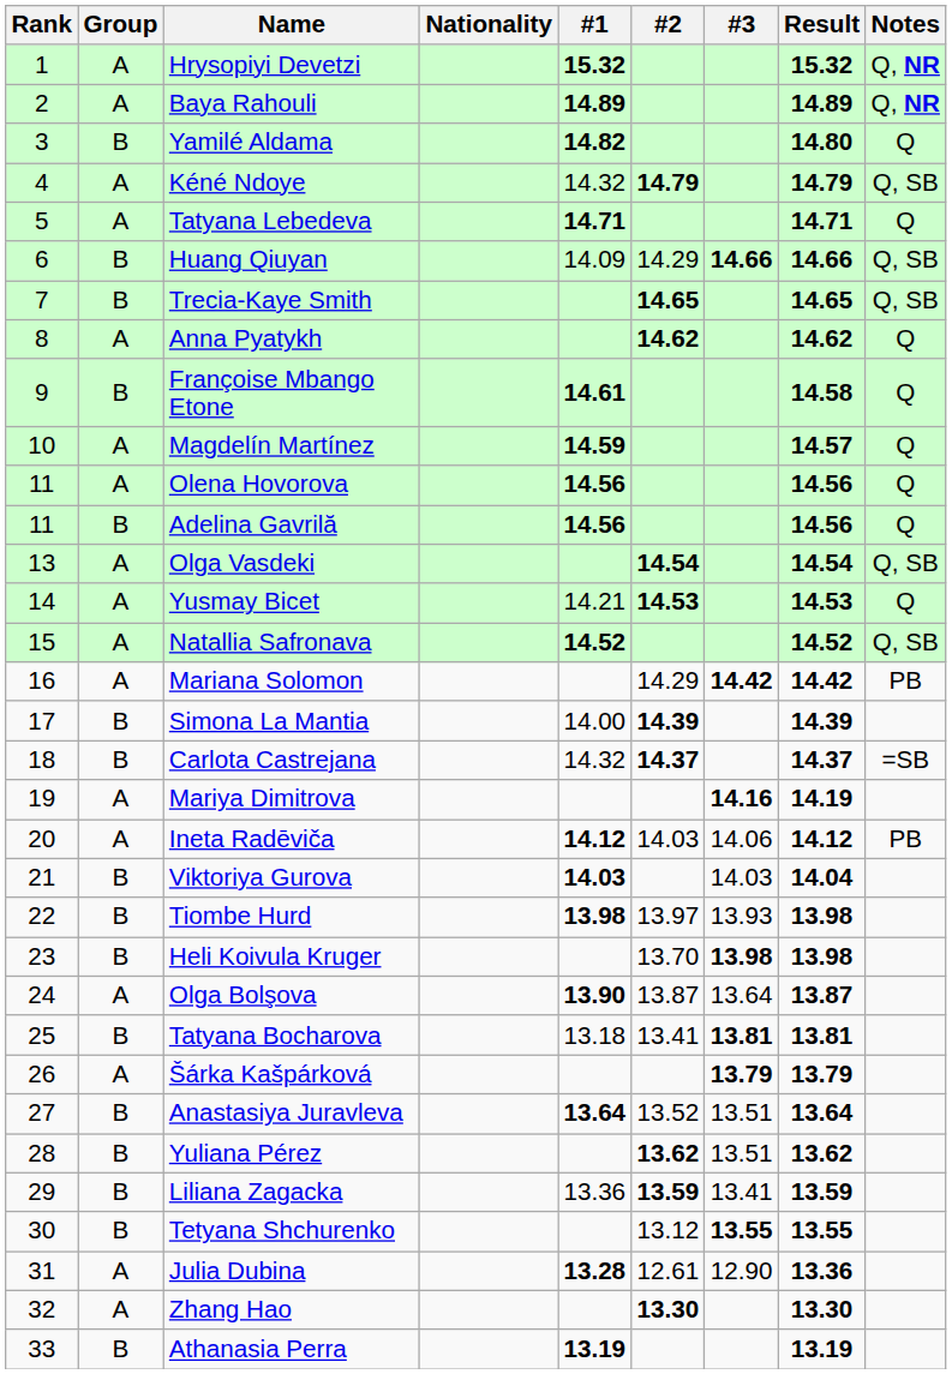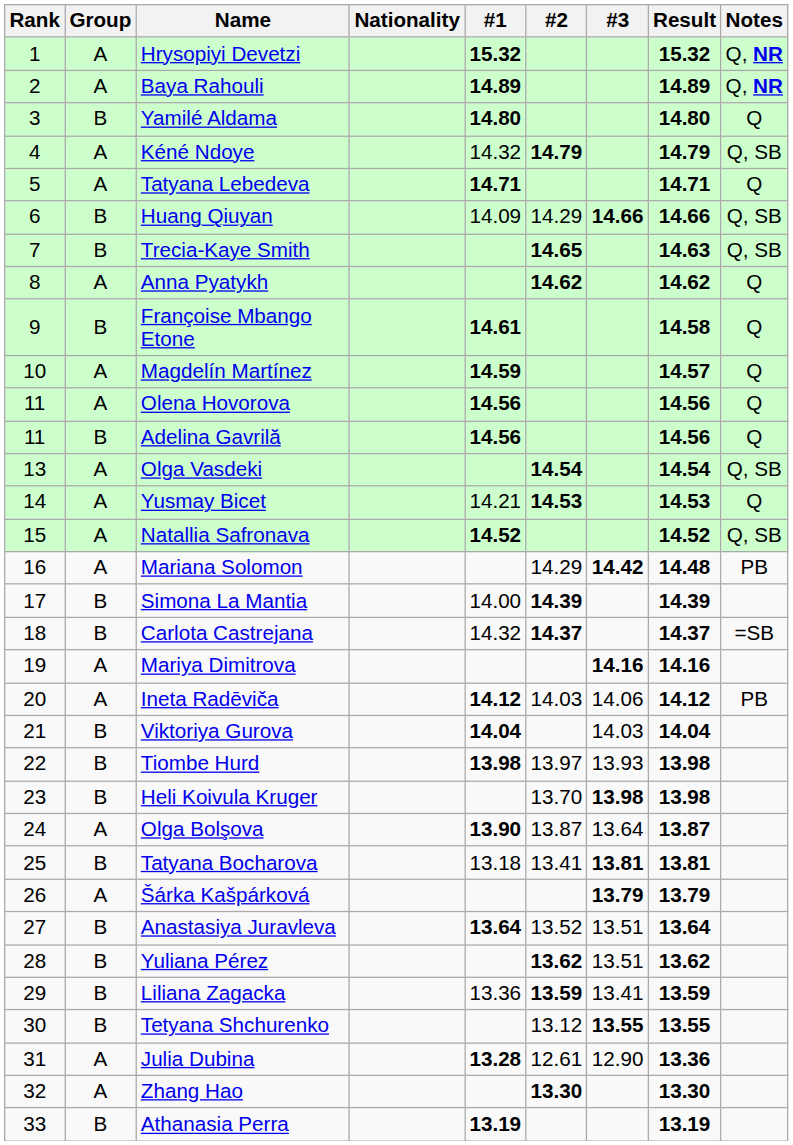Yamilé Aldama | #1: 14.82 -> 14.80
Trecia-Kaye Smith | Result: 14.65 -> 14.63
Mariana Solomon | Result: 14.42 -> 14.48
Mariya Dimitrova | Result: 14.19 -> 14.16
Viktoriya Gurova | #1: 14.03 -> 14.04
